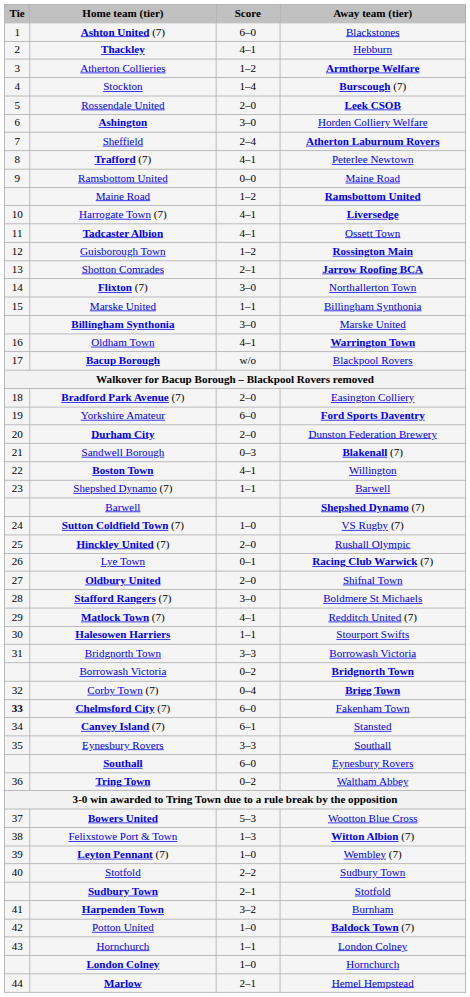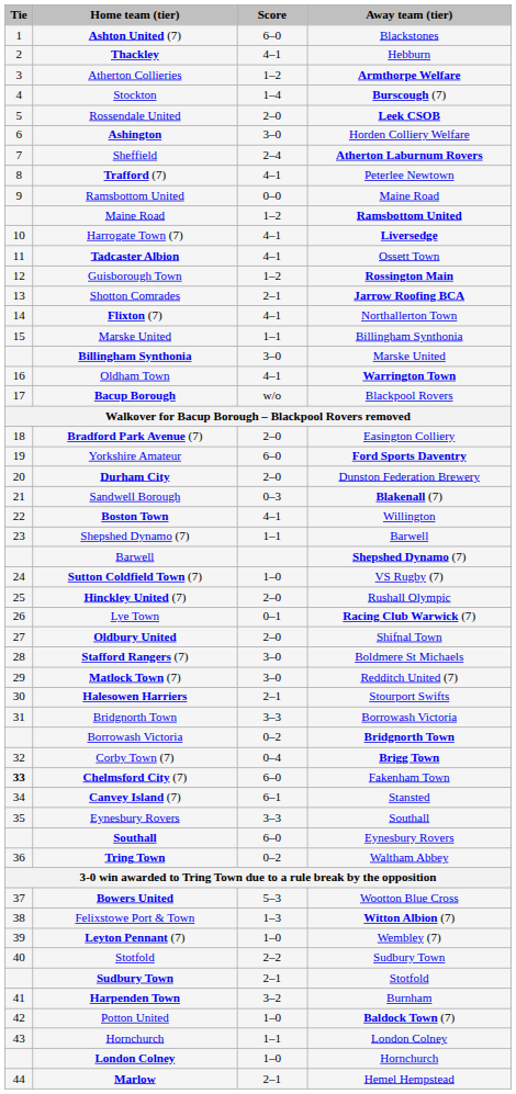Flixton (7) | Score: 3–0 -> 4–1
Matlock Town (7) | Score: 4–1 -> 3–0
Halesowen Harriers | Score: 1–1 -> 2–1
